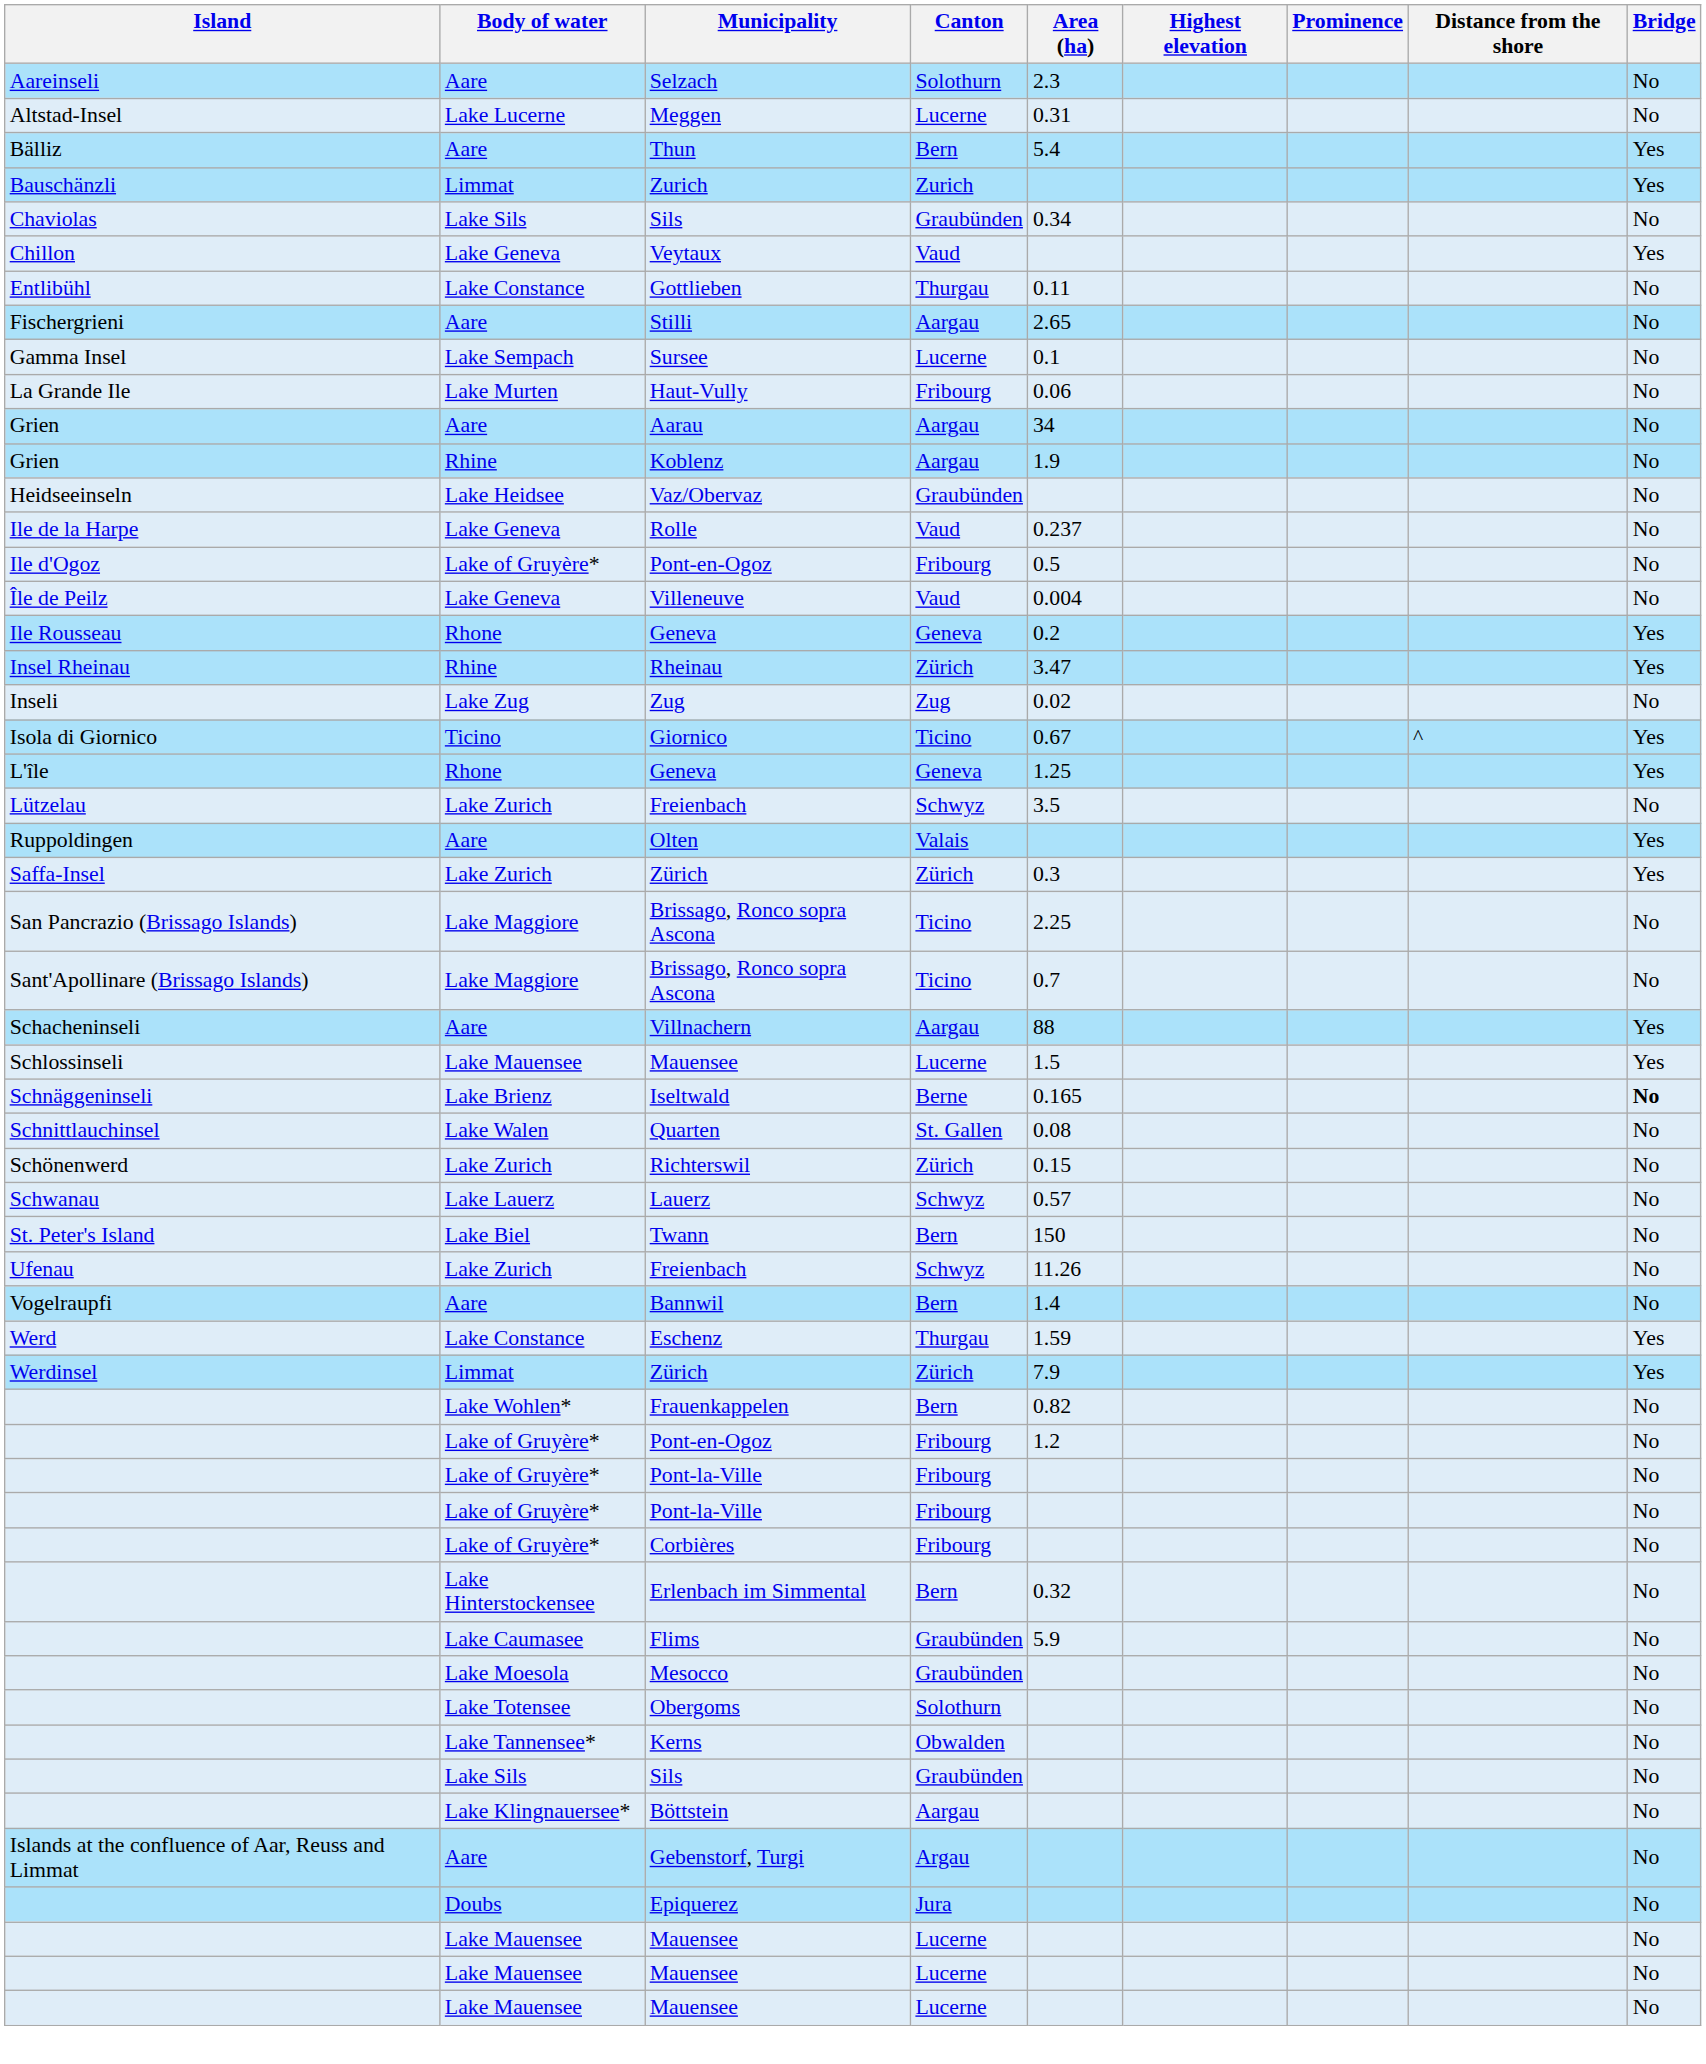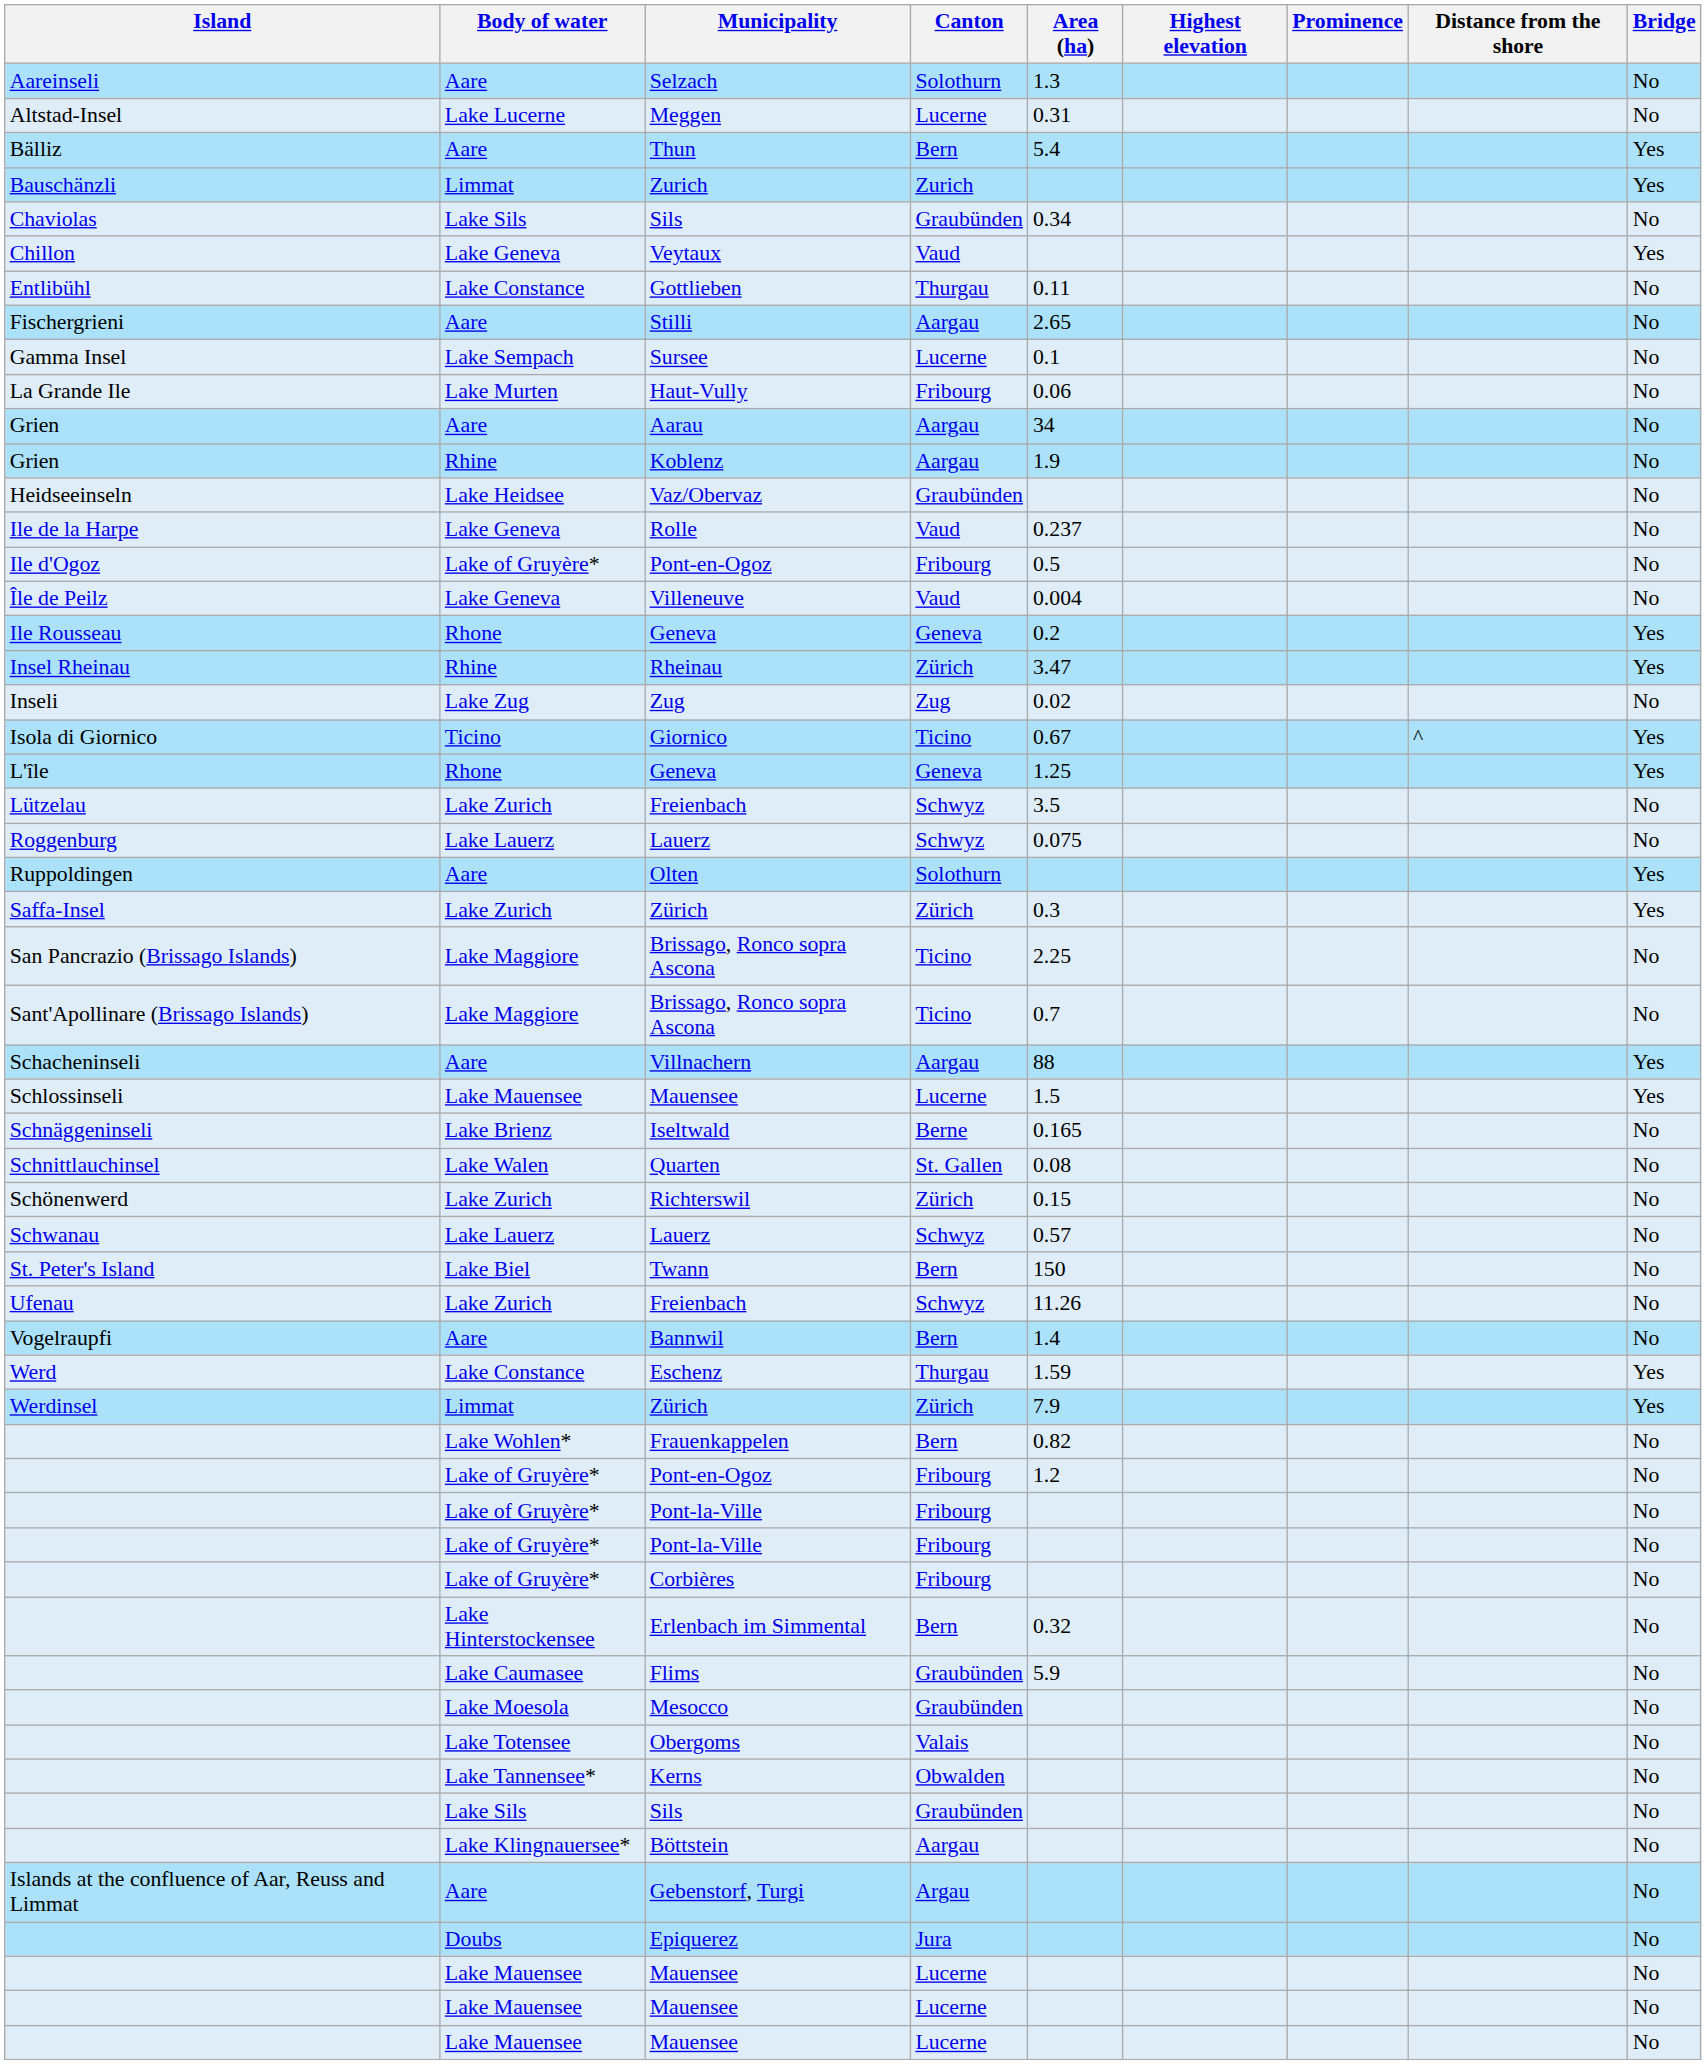Selzach | Area (ha): 2.3 -> 1.3
+ row: Roggenburg | Lake Lauerz | Lauerz | Schwyz | 0.075 | No
Olten | Canton: Valais -> Solothurn
Iseltwald | Bridge: bold -> normal
Obergoms | Canton: Solothurn -> Valais
